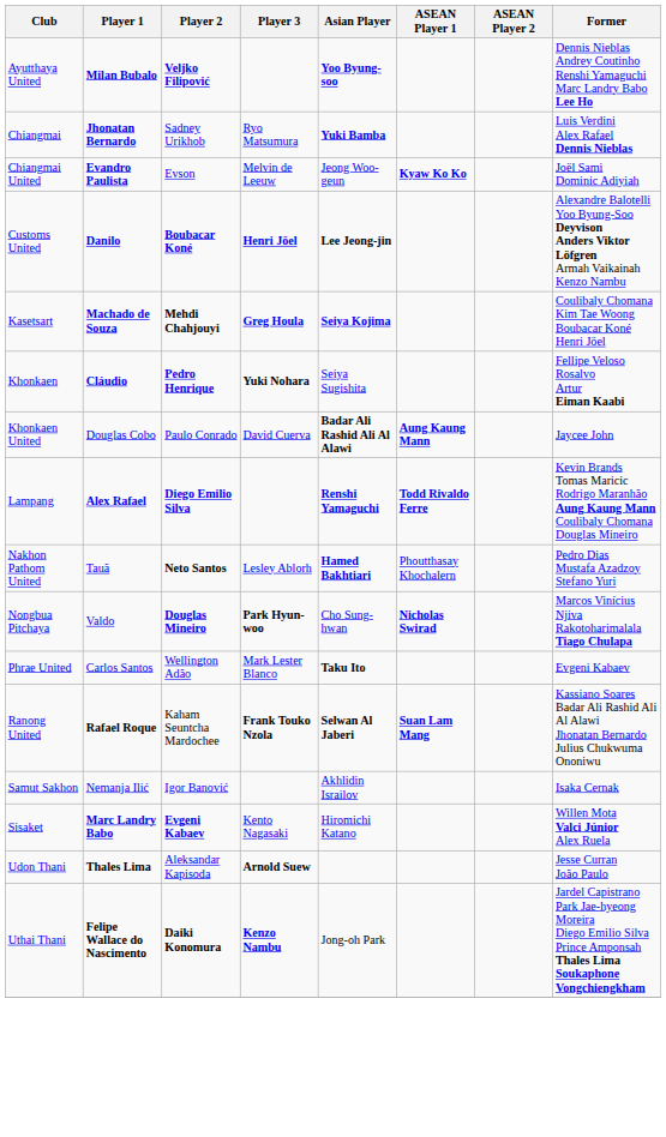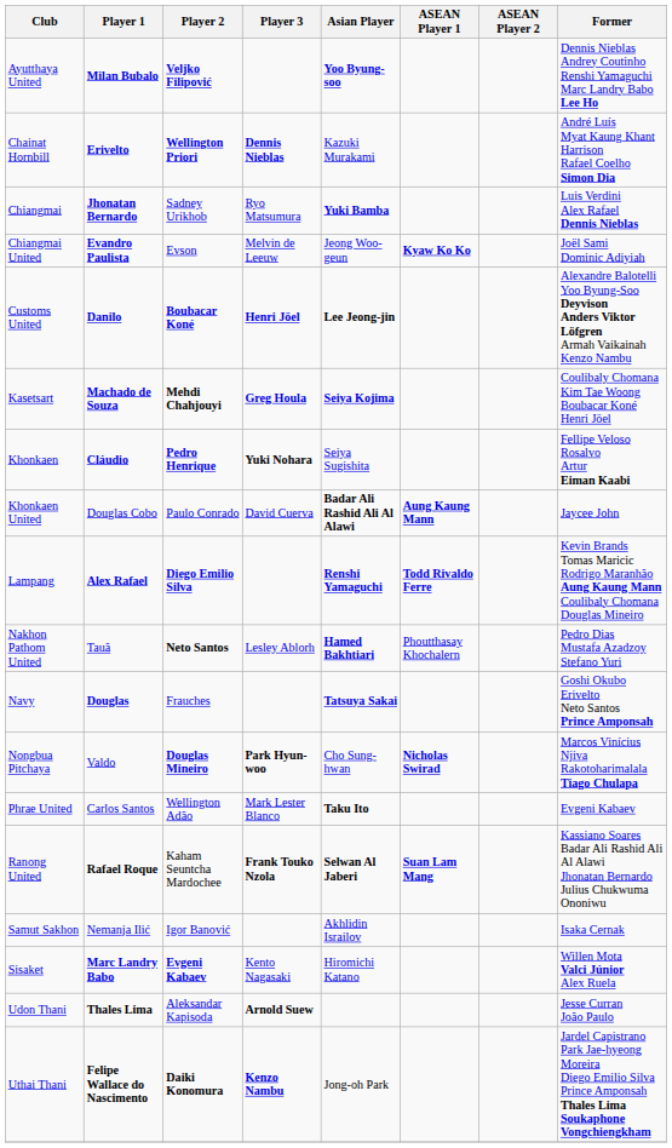+ row: Chainat Hornbill | Erivelto | Wellington Priori | Dennis Nieblas | Kazuki Murakami | André Luís Myat Kaung Khant Harrison Rafael Coelho Simon Dia
+ row: Navy | Douglas | Frauches | Tatsuya Sakai | Goshi Okubo Erivelto Neto Santos Prince Amponsah
